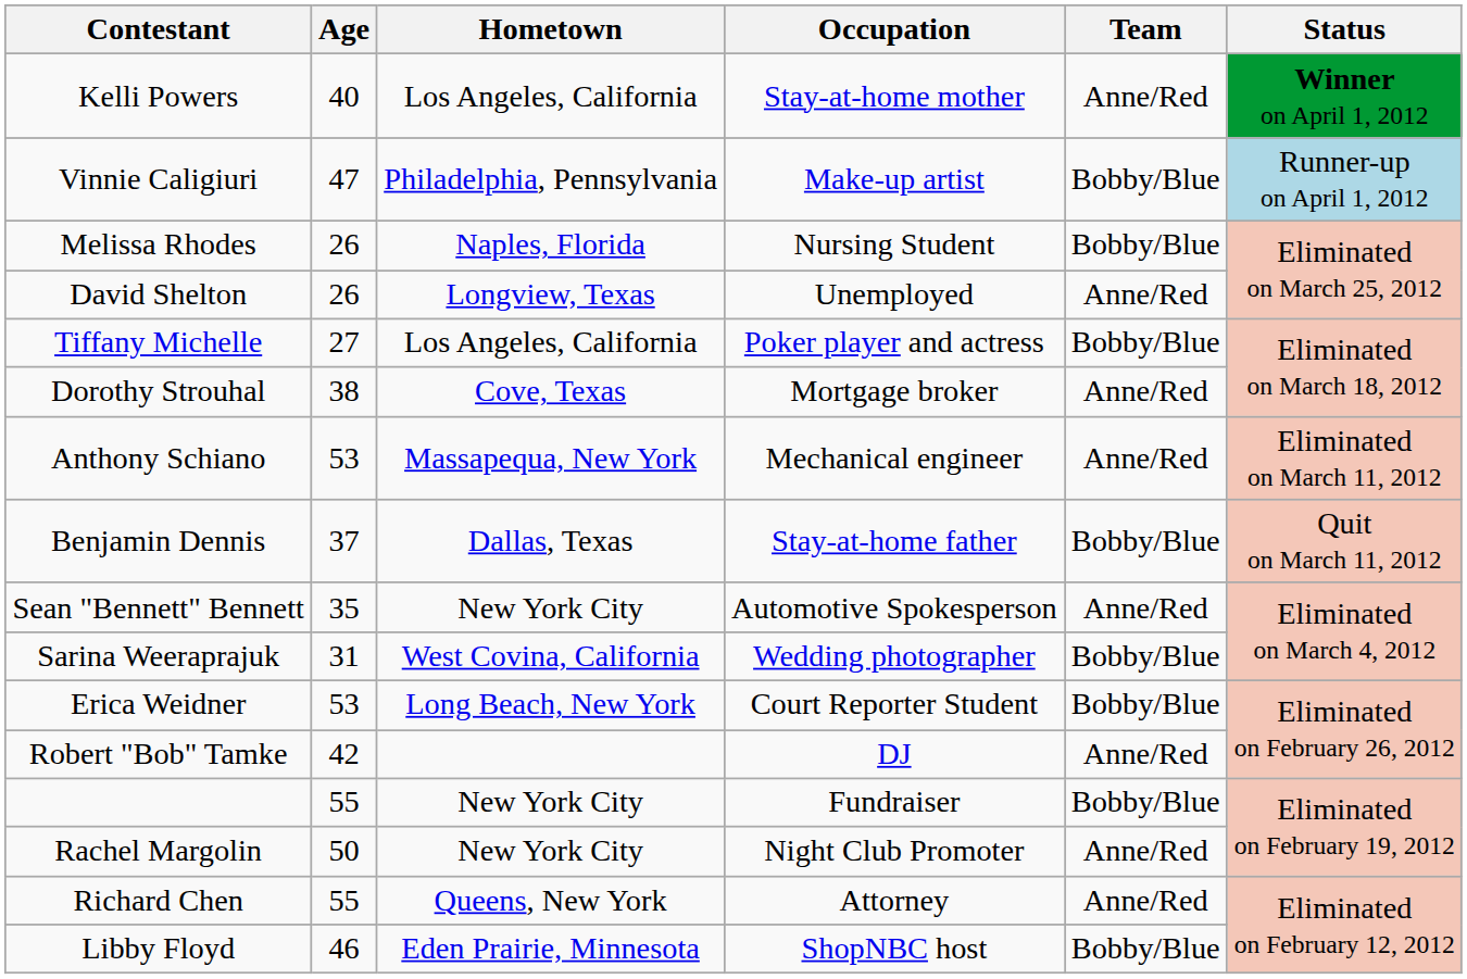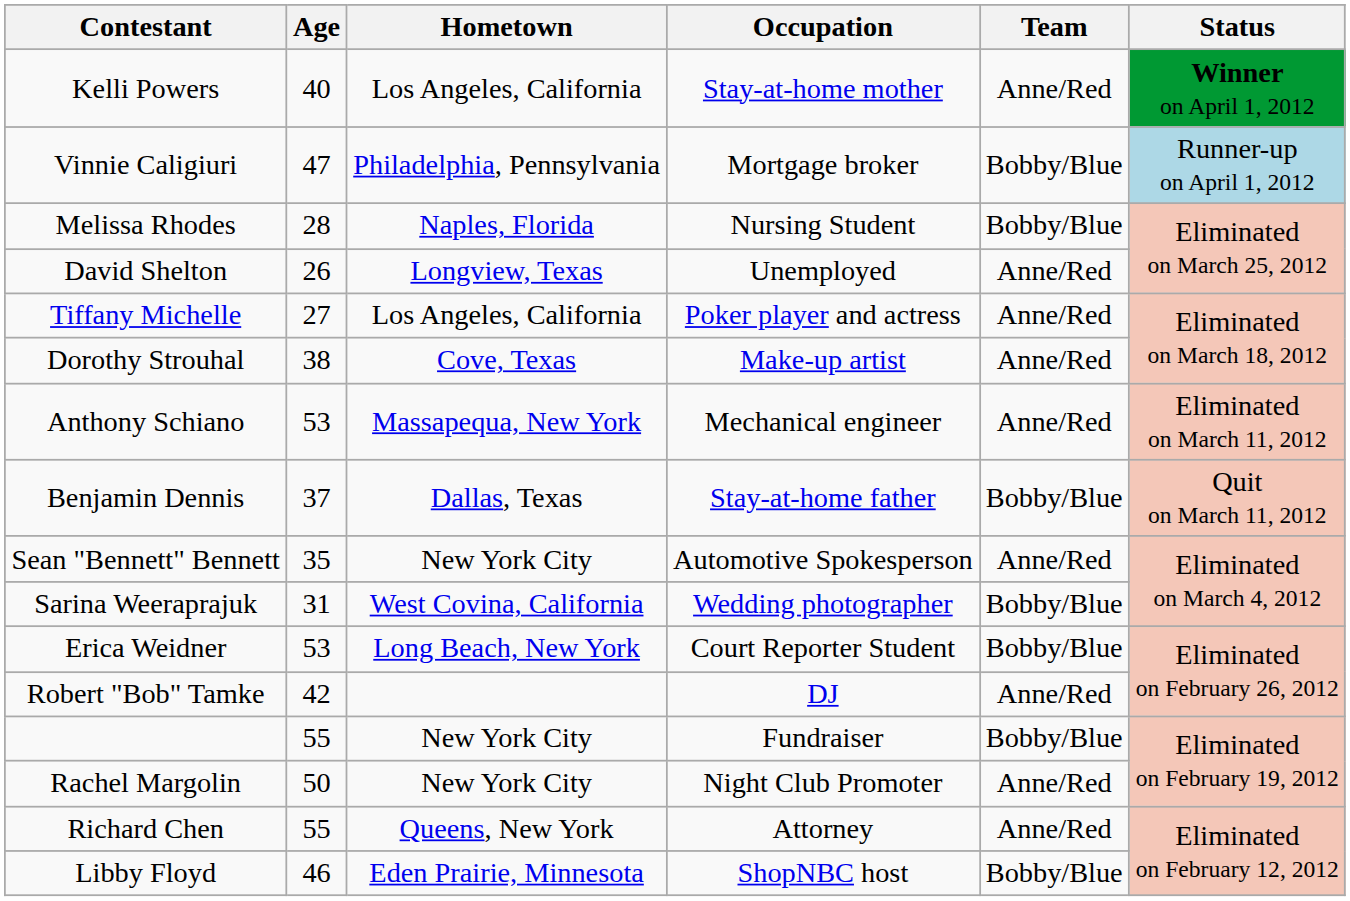Vinnie Caligiuri | Occupation: Make-up artist -> Mortgage broker
Melissa Rhodes | Age: 26 -> 28
Tiffany Michelle | Team: Bobby/Blue -> Anne/Red
Dorothy Strouhal | Occupation: Mortgage broker -> Make-up artist
